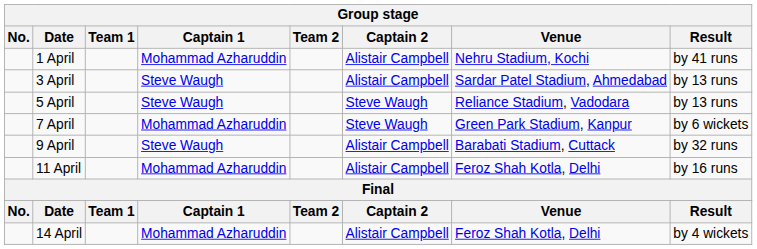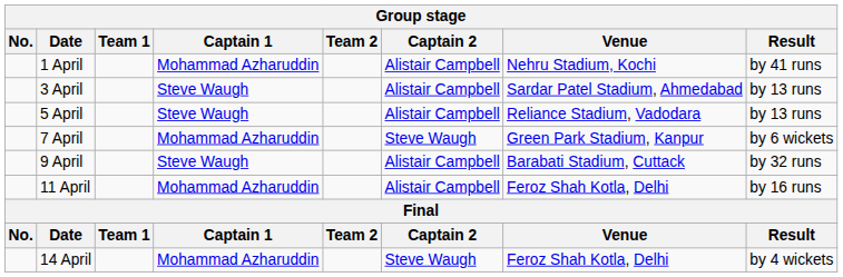5 April | Captain 2: Steve Waugh -> Alistair Campbell
14 April | Captain 2: Alistair Campbell -> Steve Waugh
